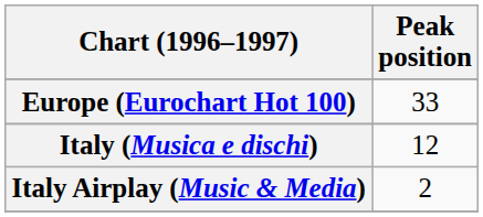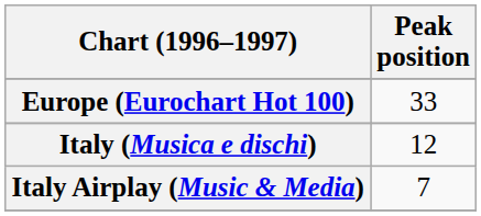Italy Airplay (Music & Media) | Peak position: 2 -> 7
